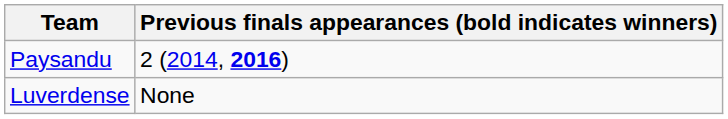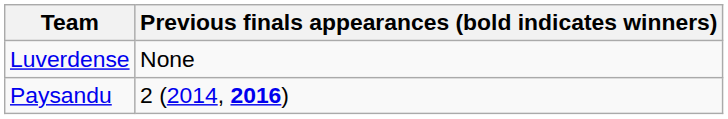rows swapped: Luverdense <-> Paysandu
